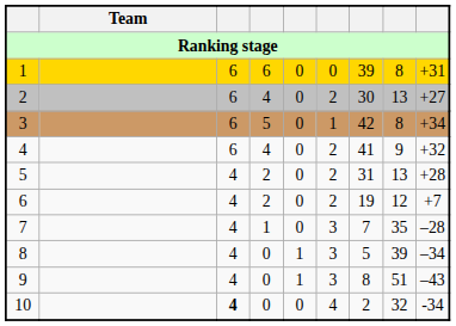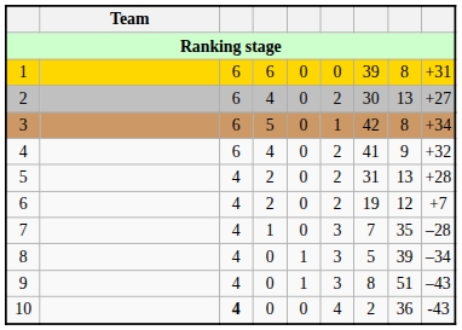10 | column 8: 32 -> 36
10 | column 9: -34 -> -43
